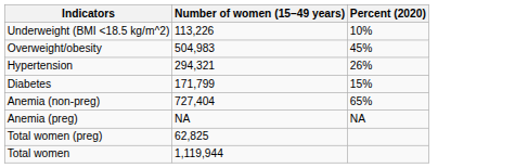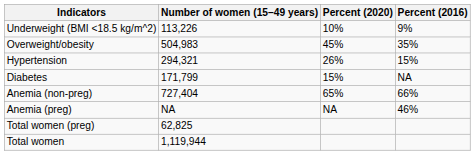+ column: Percent (2016) | 9% | 35% | 15% | NA | 66% | 46%
